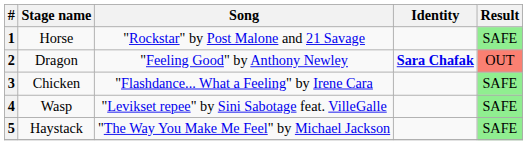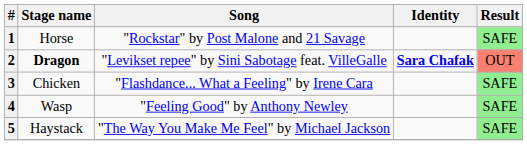2 | Stage name: normal -> bold
2 | Song: "Feeling Good" by Anthony Newley -> "Levikset repee" by Sini Sabotage feat. VilleGalle
4 | Song: "Levikset repee" by Sini Sabotage feat. VilleGalle -> "Feeling Good" by Anthony Newley
